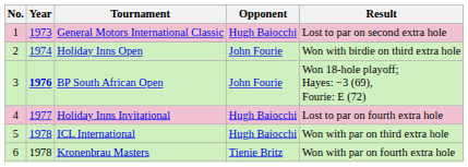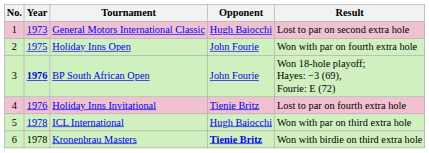Holiday Inns Open | Year: 1974 -> 1975
Holiday Inns Open | Result: Won with birdie on third extra hole -> Won with par on fourth extra hole
Holiday Inns Invitational | Year: 1977 -> 1976
Holiday Inns Invitational | Opponent: Hugh Baiocchi -> Tienie Britz
Kronenbrau Masters | Opponent: normal -> bold
Kronenbrau Masters | Result: Won with par on fourth extra hole -> Won with birdie on third extra hole
